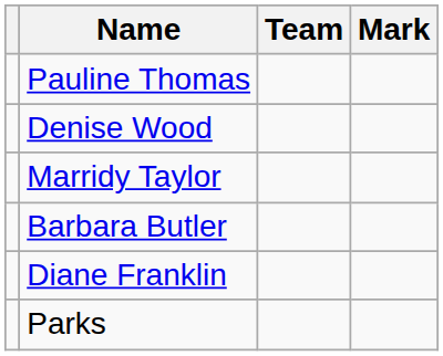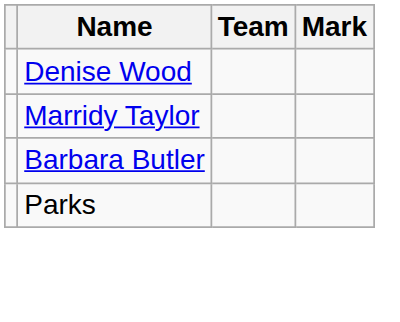- row: Pauline Thomas
- row: Diane Franklin
